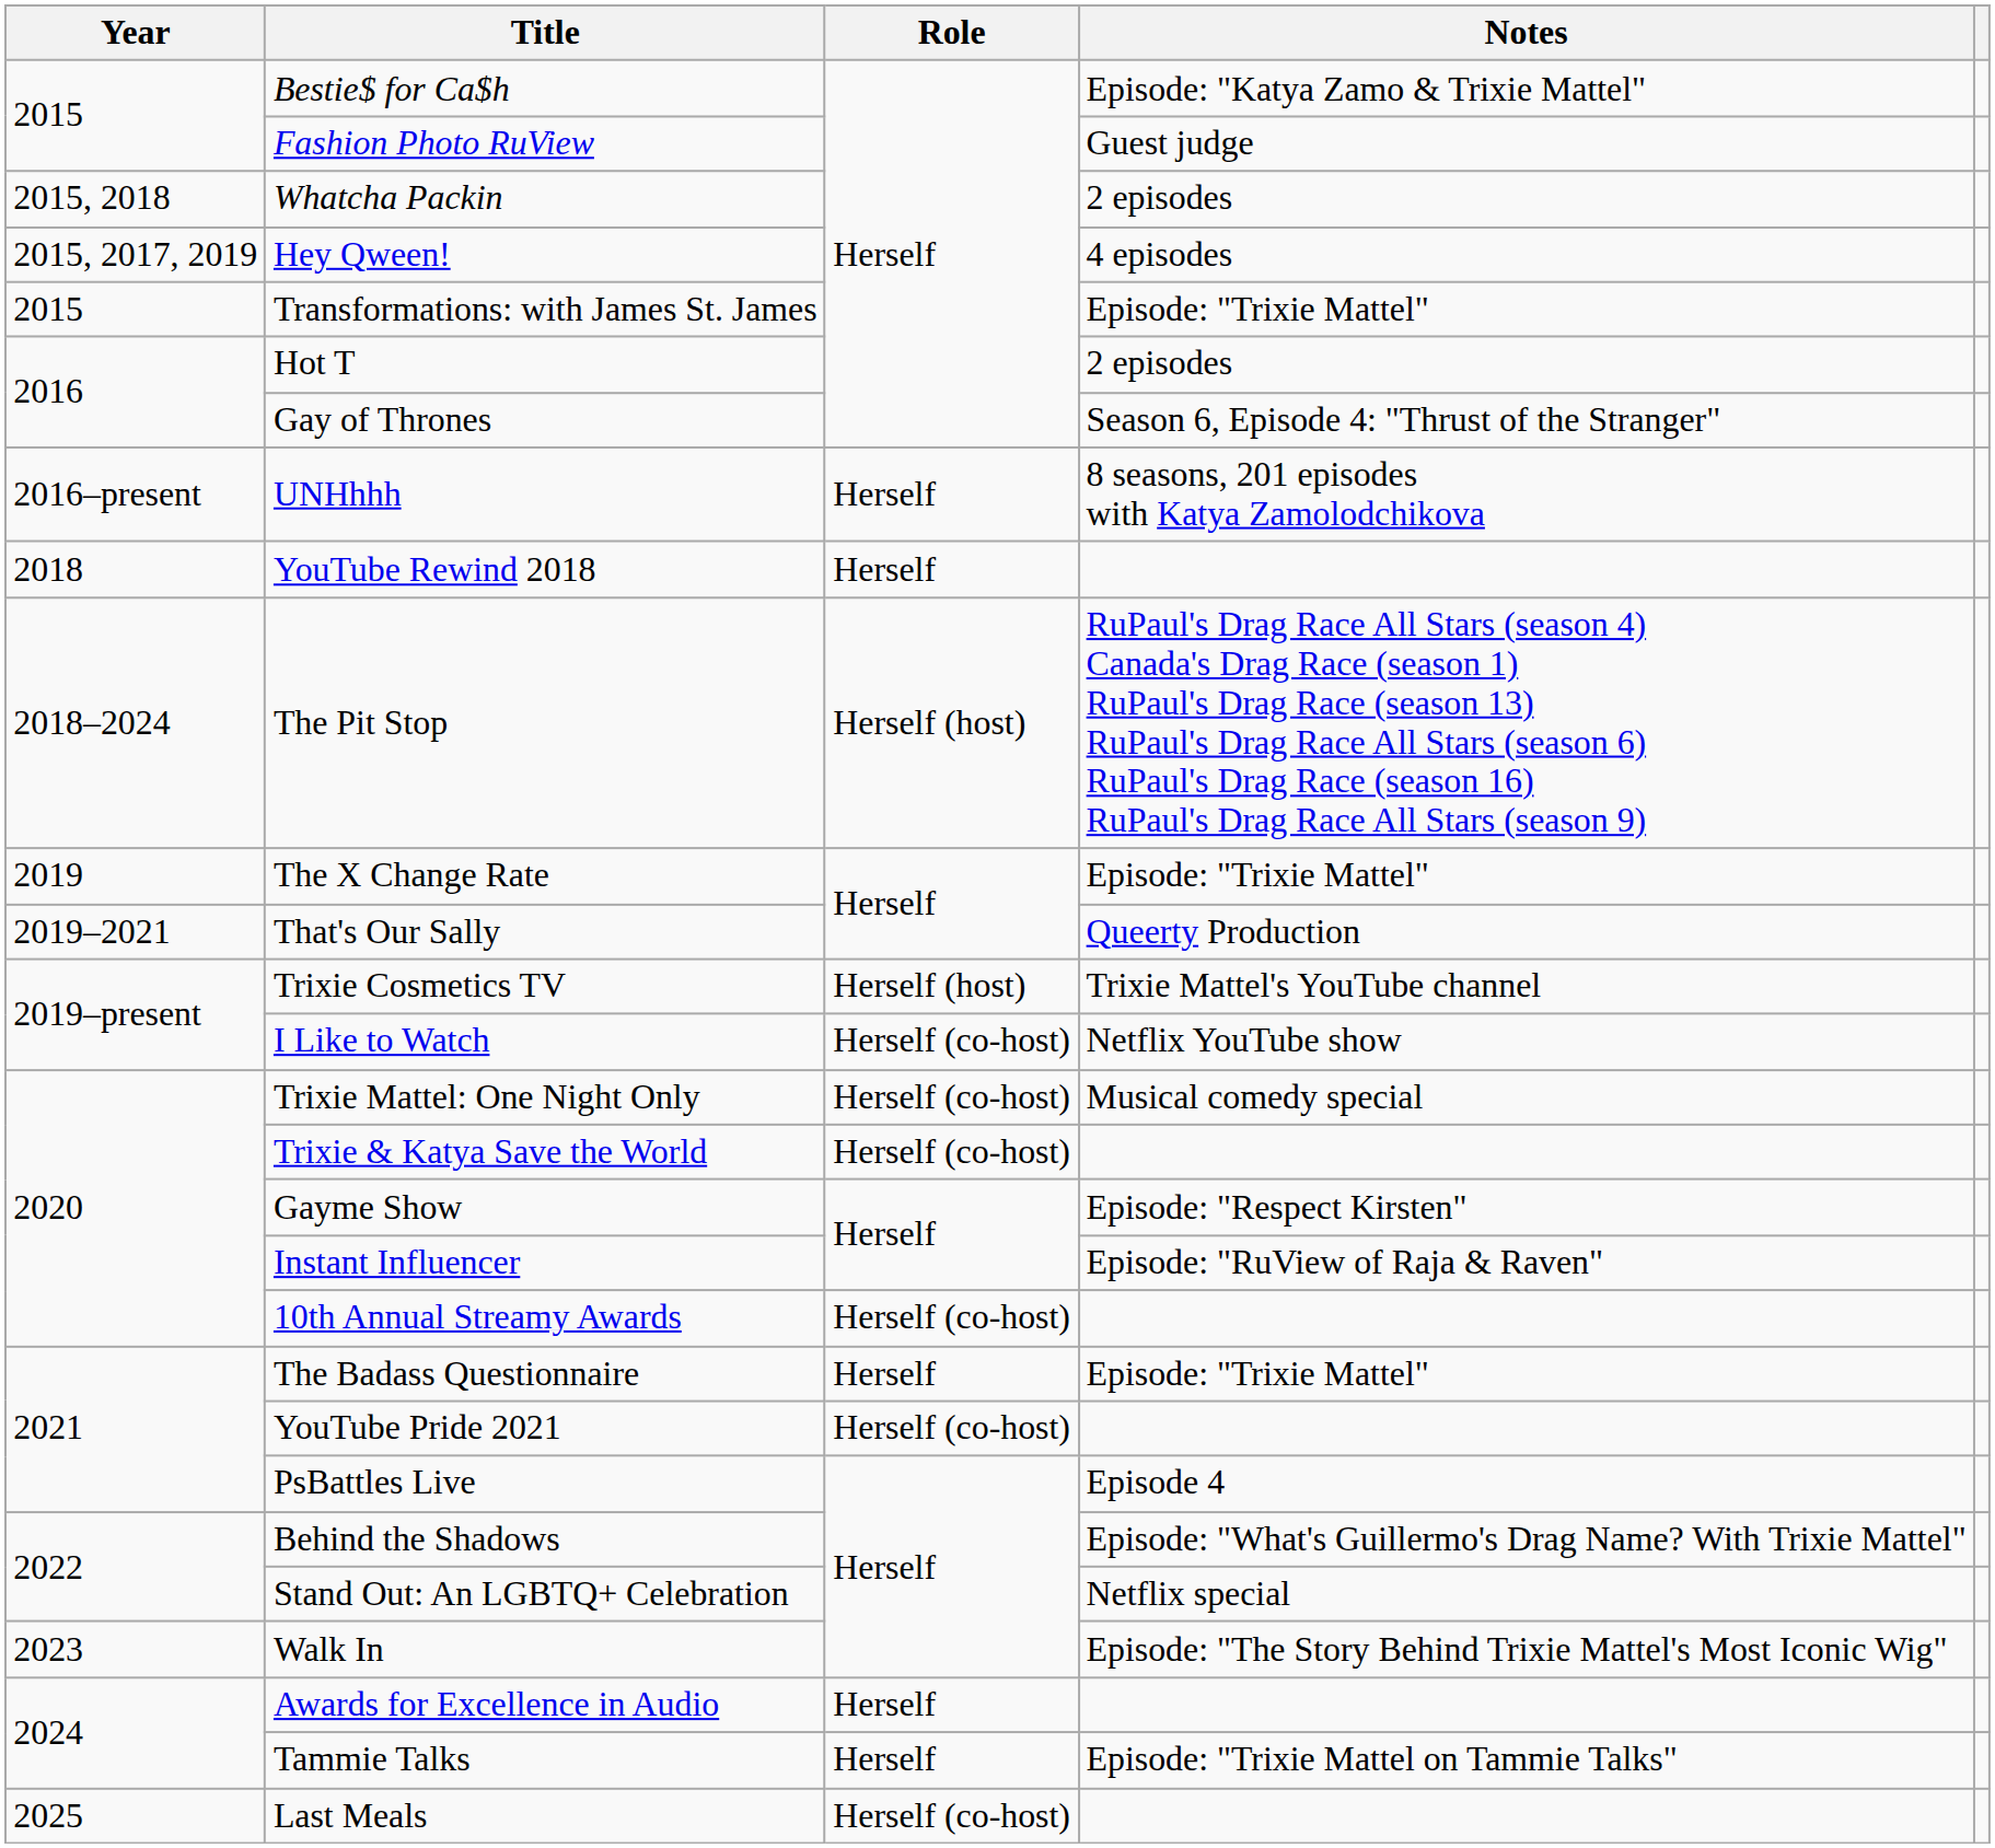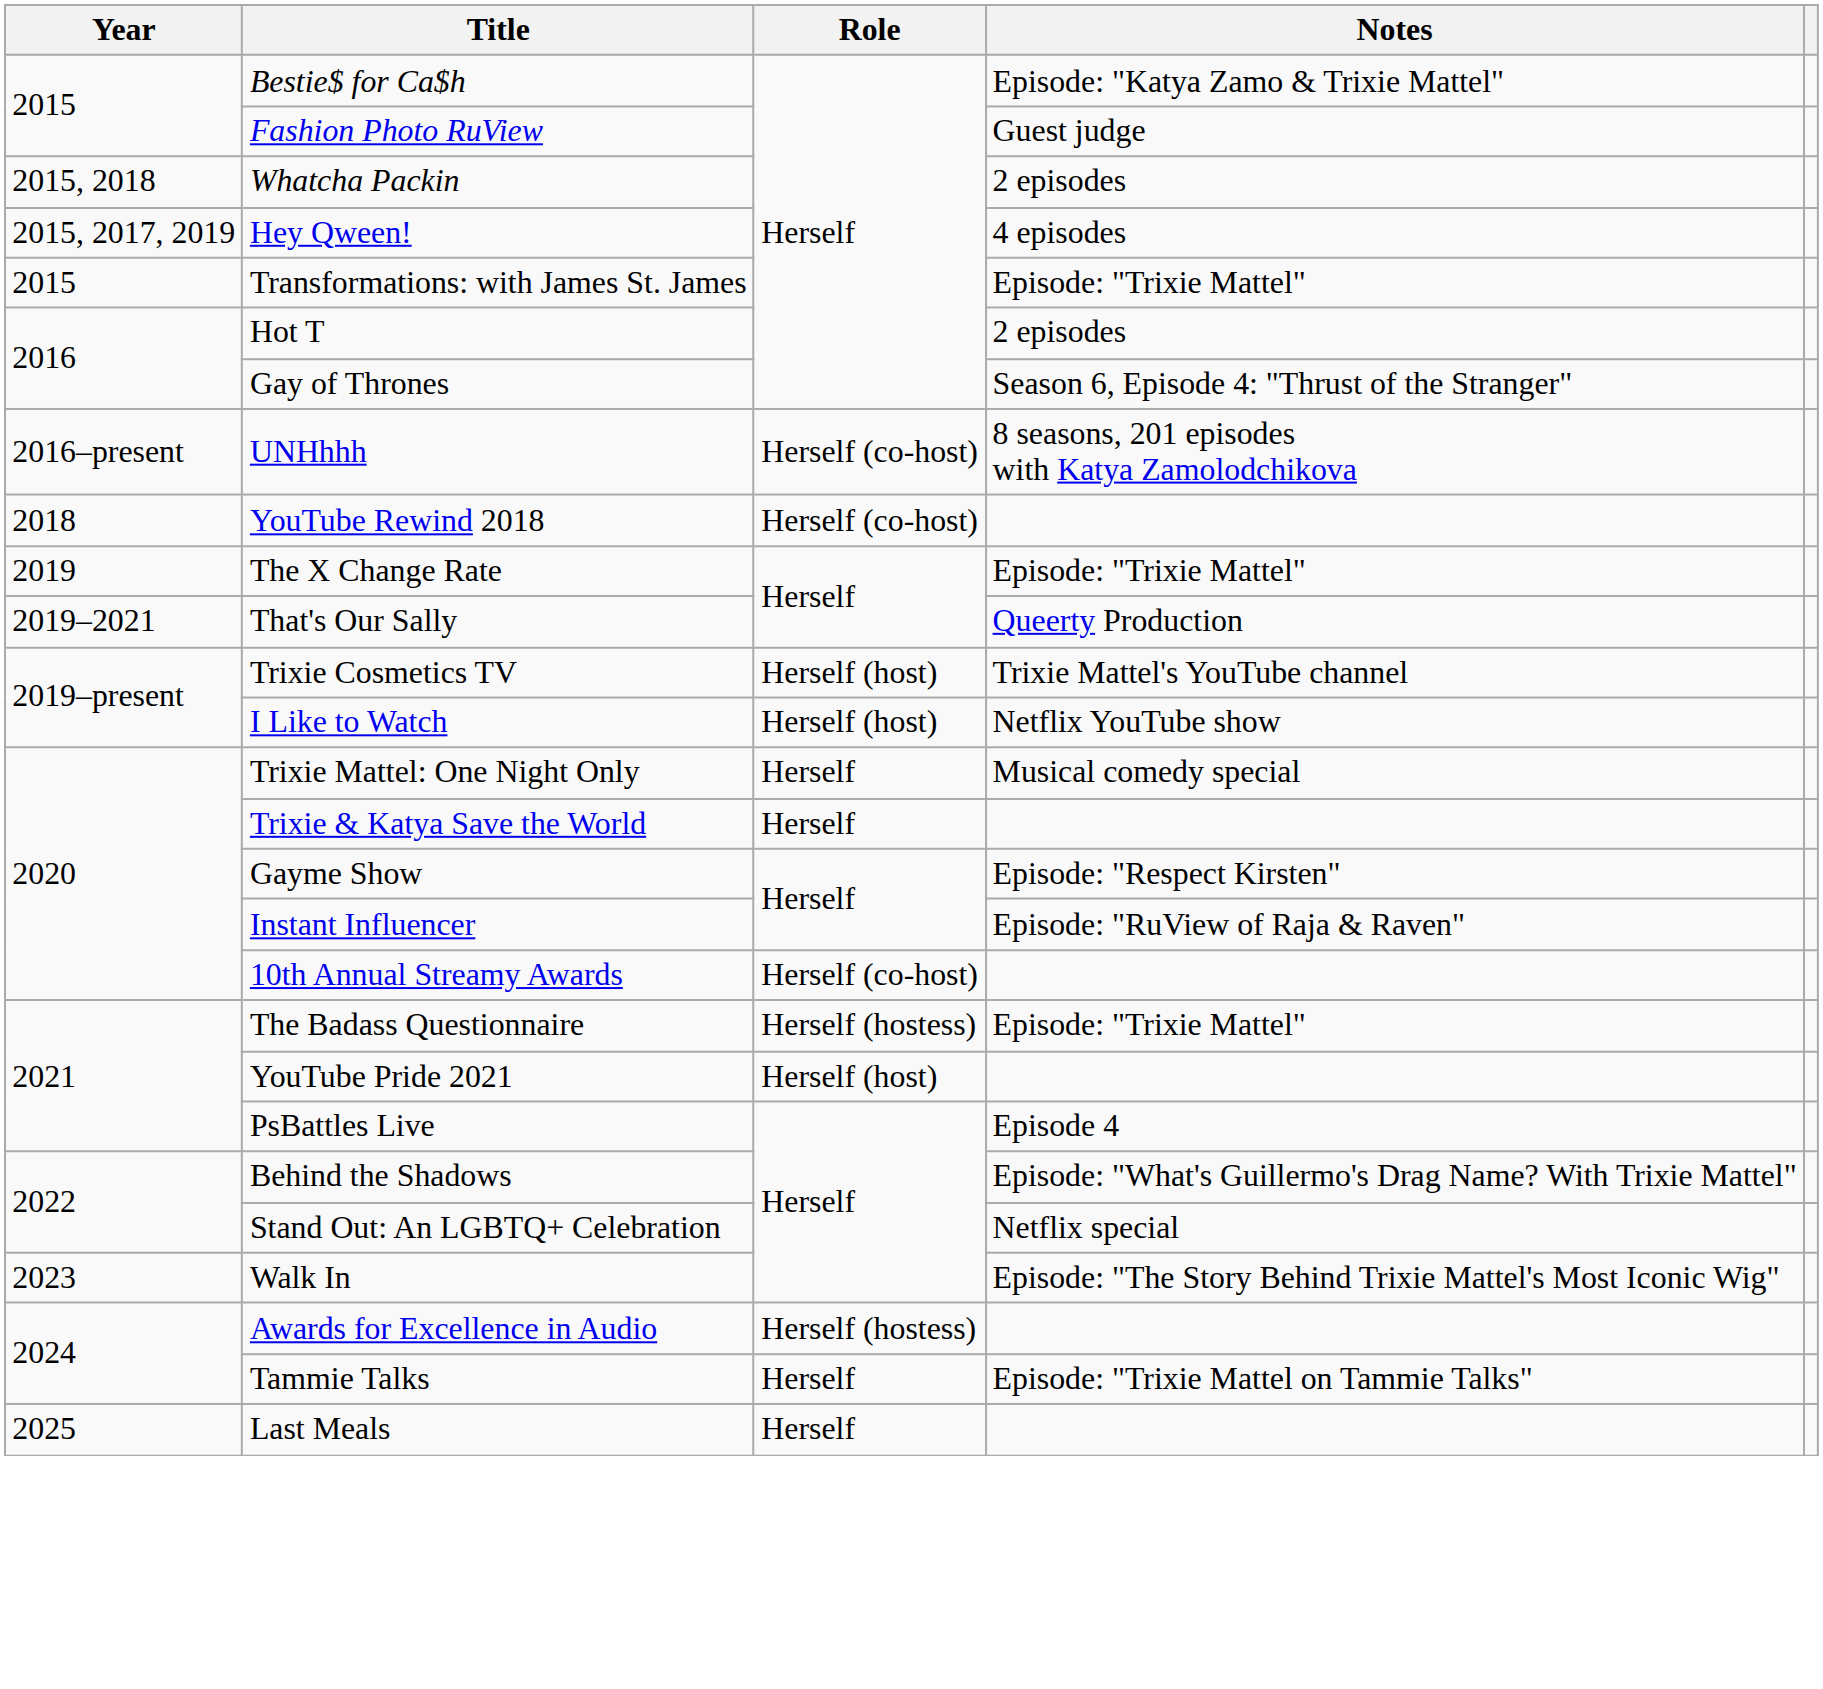UNHhhh | Role: Herself -> Herself (co-host)
YouTube Rewind 2018 | Role: Herself -> Herself (co-host)
- row: 2018–2024 | The Pit Stop | Herself (host) | RuPaul's Drag Race All Stars (season 4) Canada's Drag Race (season 1) RuPaul's Drag Race (season 13) RuPaul's Drag Race All Stars (season 6) RuPaul's Drag Race (season 16) RuPaul's Drag Race All Stars (season 9)
I Like to Watch | Role: Herself (co-host) -> Herself (host)
Trixie Mattel: One Night Only | Role: Herself (co-host) -> Herself
Trixie & Katya Save the World | Role: Herself (co-host) -> Herself
The Badass Questionnaire | Role: Herself -> Herself (hostess)
YouTube Pride 2021 | Role: Herself (co-host) -> Herself (host)
Awards for Excellence in Audio | Role: Herself -> Herself (hostess)
Last Meals | Role: Herself (co-host) -> Herself
